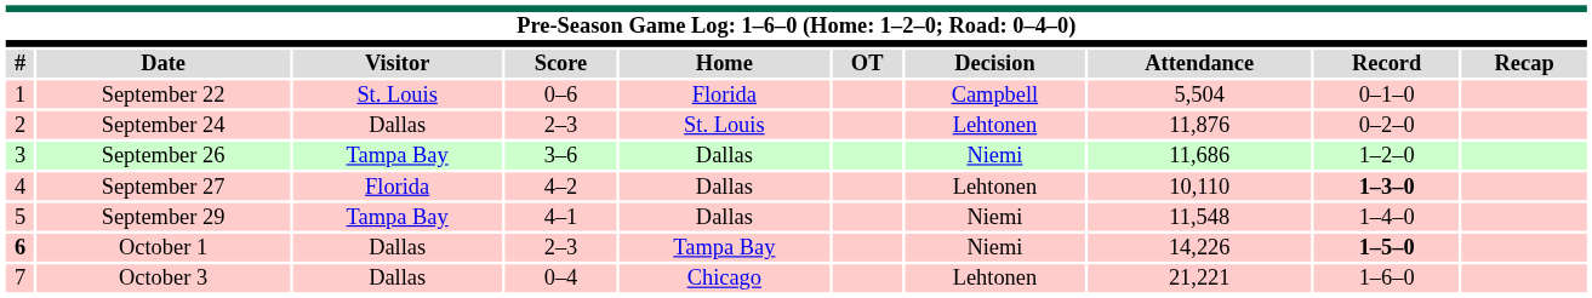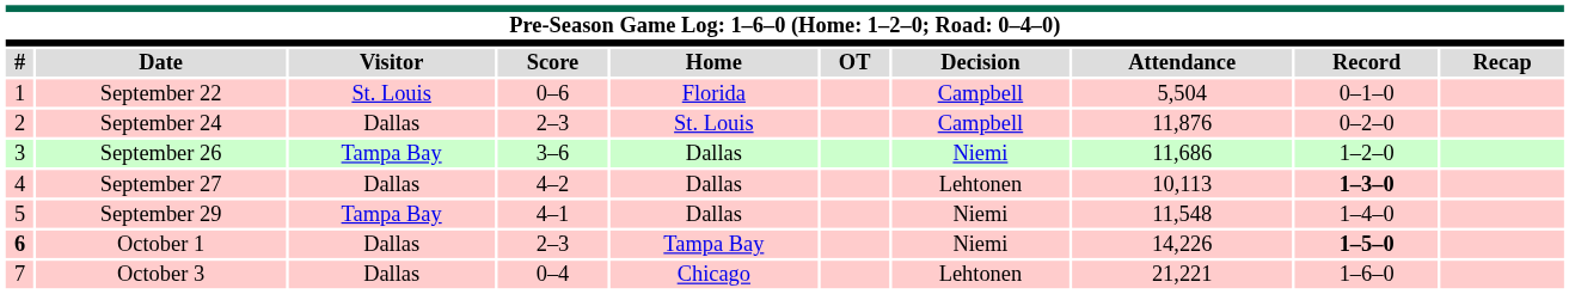September 24 | Decision: Lehtonen -> Campbell
September 27 | Visitor: Florida -> Dallas
September 27 | Attendance: 10,110 -> 10,113
